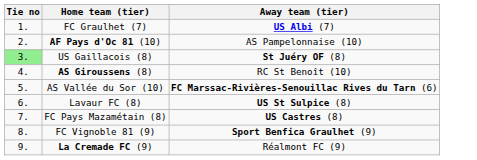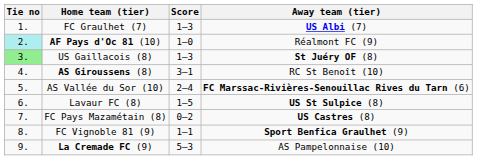+ column: Score | 1–3 | 1–0 | 1–3 | 3–1 | 2–4 | 1–5 | 0–2 | 1–1 | 5–3
AF Pays d'Oc 81 (10) | Tie no: no background -> paleturquoise background
AF Pays d'Oc 81 (10) | Away team (tier): AS Pampelonnaise (10) -> Réalmont FC (9)
La Cremade FC (9) | Away team (tier): Réalmont FC (9) -> AS Pampelonnaise (10)
